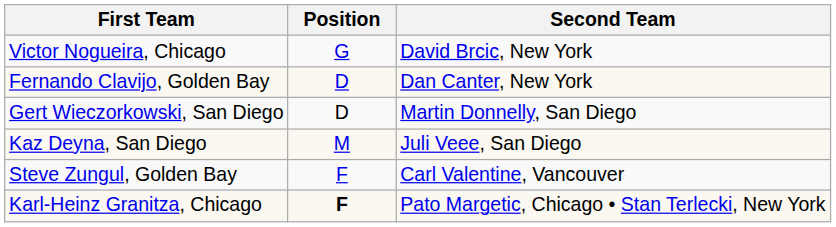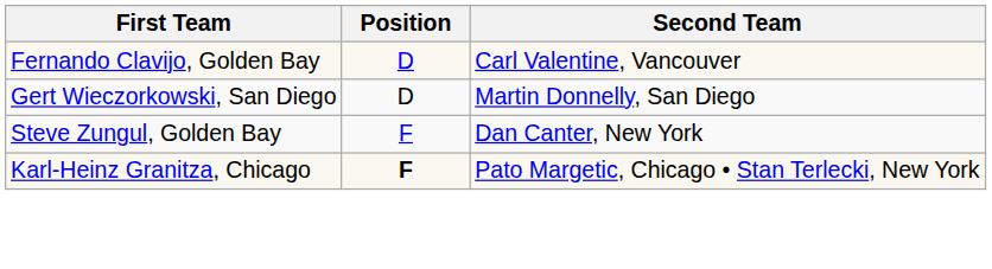- row: Victor Nogueira, Chicago | G | David Brcic, New York
Fernando Clavijo, Golden Bay | Second Team: Dan Canter, New York -> Carl Valentine, Vancouver
- row: Kaz Deyna, San Diego | M | Juli Veee, San Diego
Steve Zungul, Golden Bay | Second Team: Carl Valentine, Vancouver -> Dan Canter, New York
